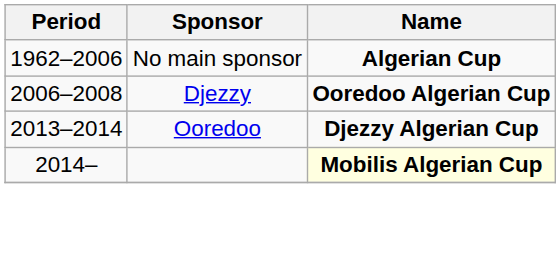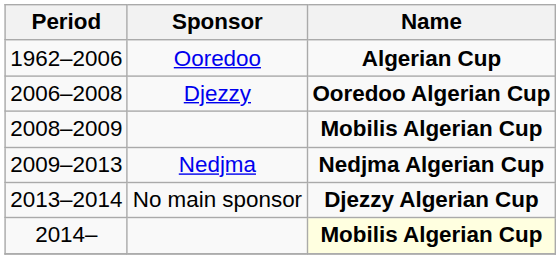1962–2006 | Sponsor: No main sponsor -> Ooredoo
+ row: 2008–2009 | Mobilis Algerian Cup
+ row: 2009–2013 | Nedjma | Nedjma Algerian Cup
2013–2014 | Sponsor: Ooredoo -> No main sponsor
